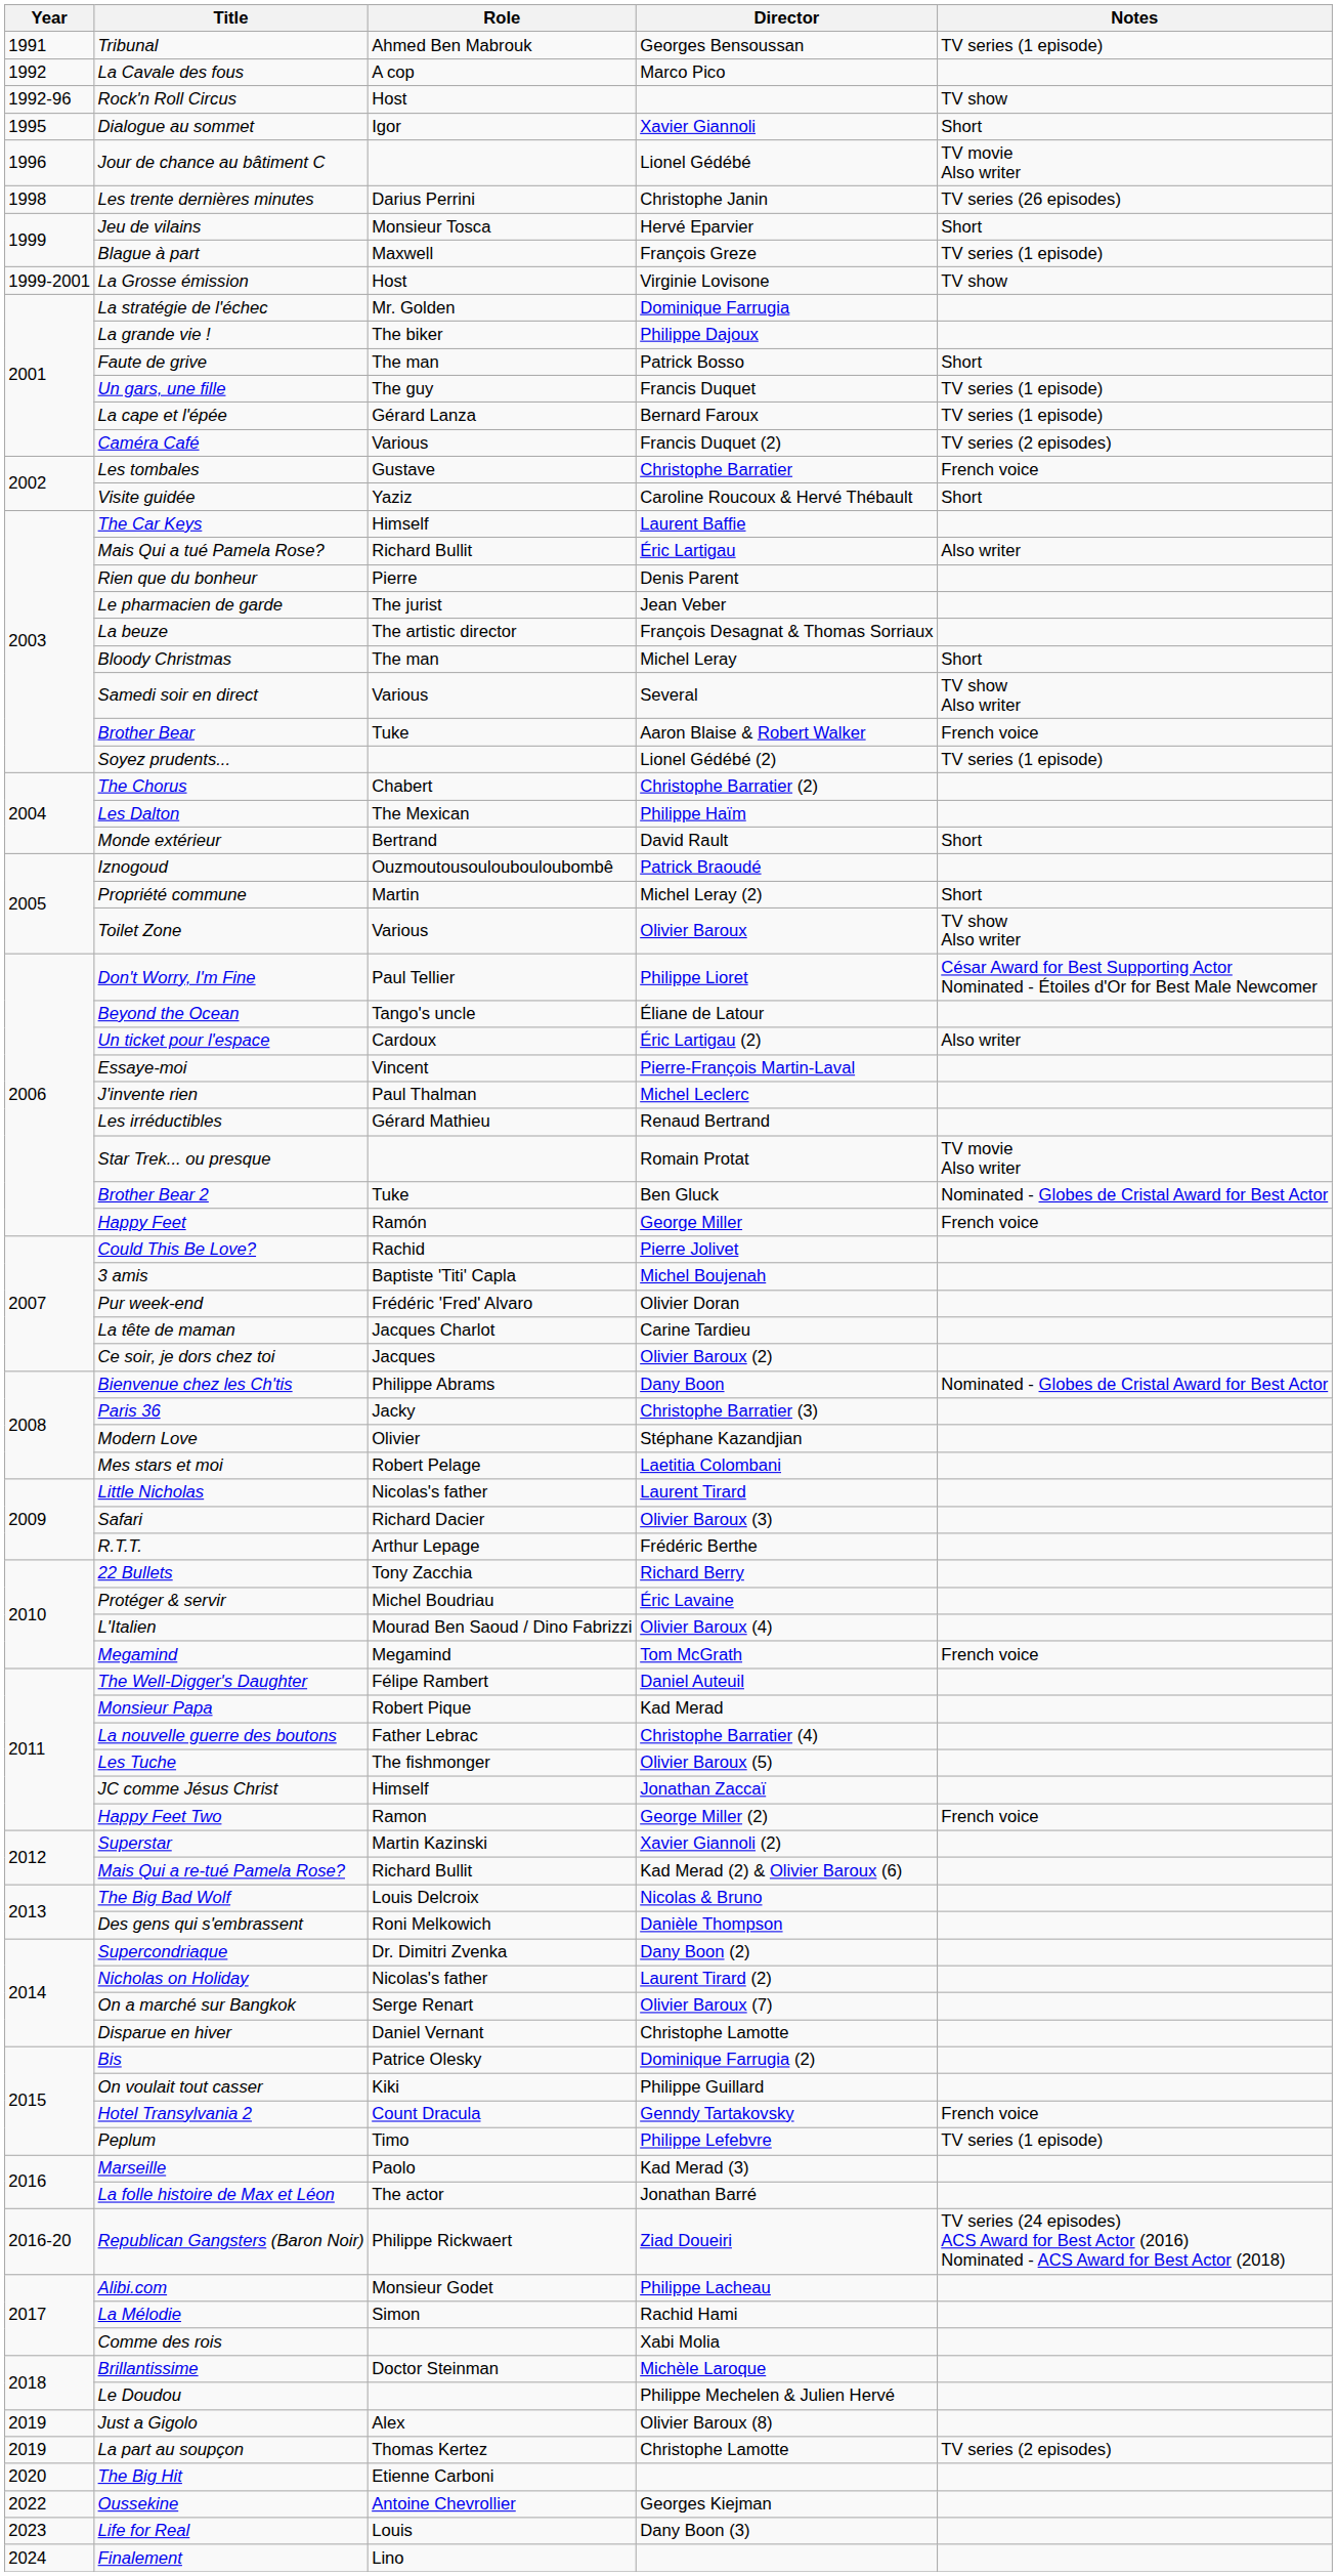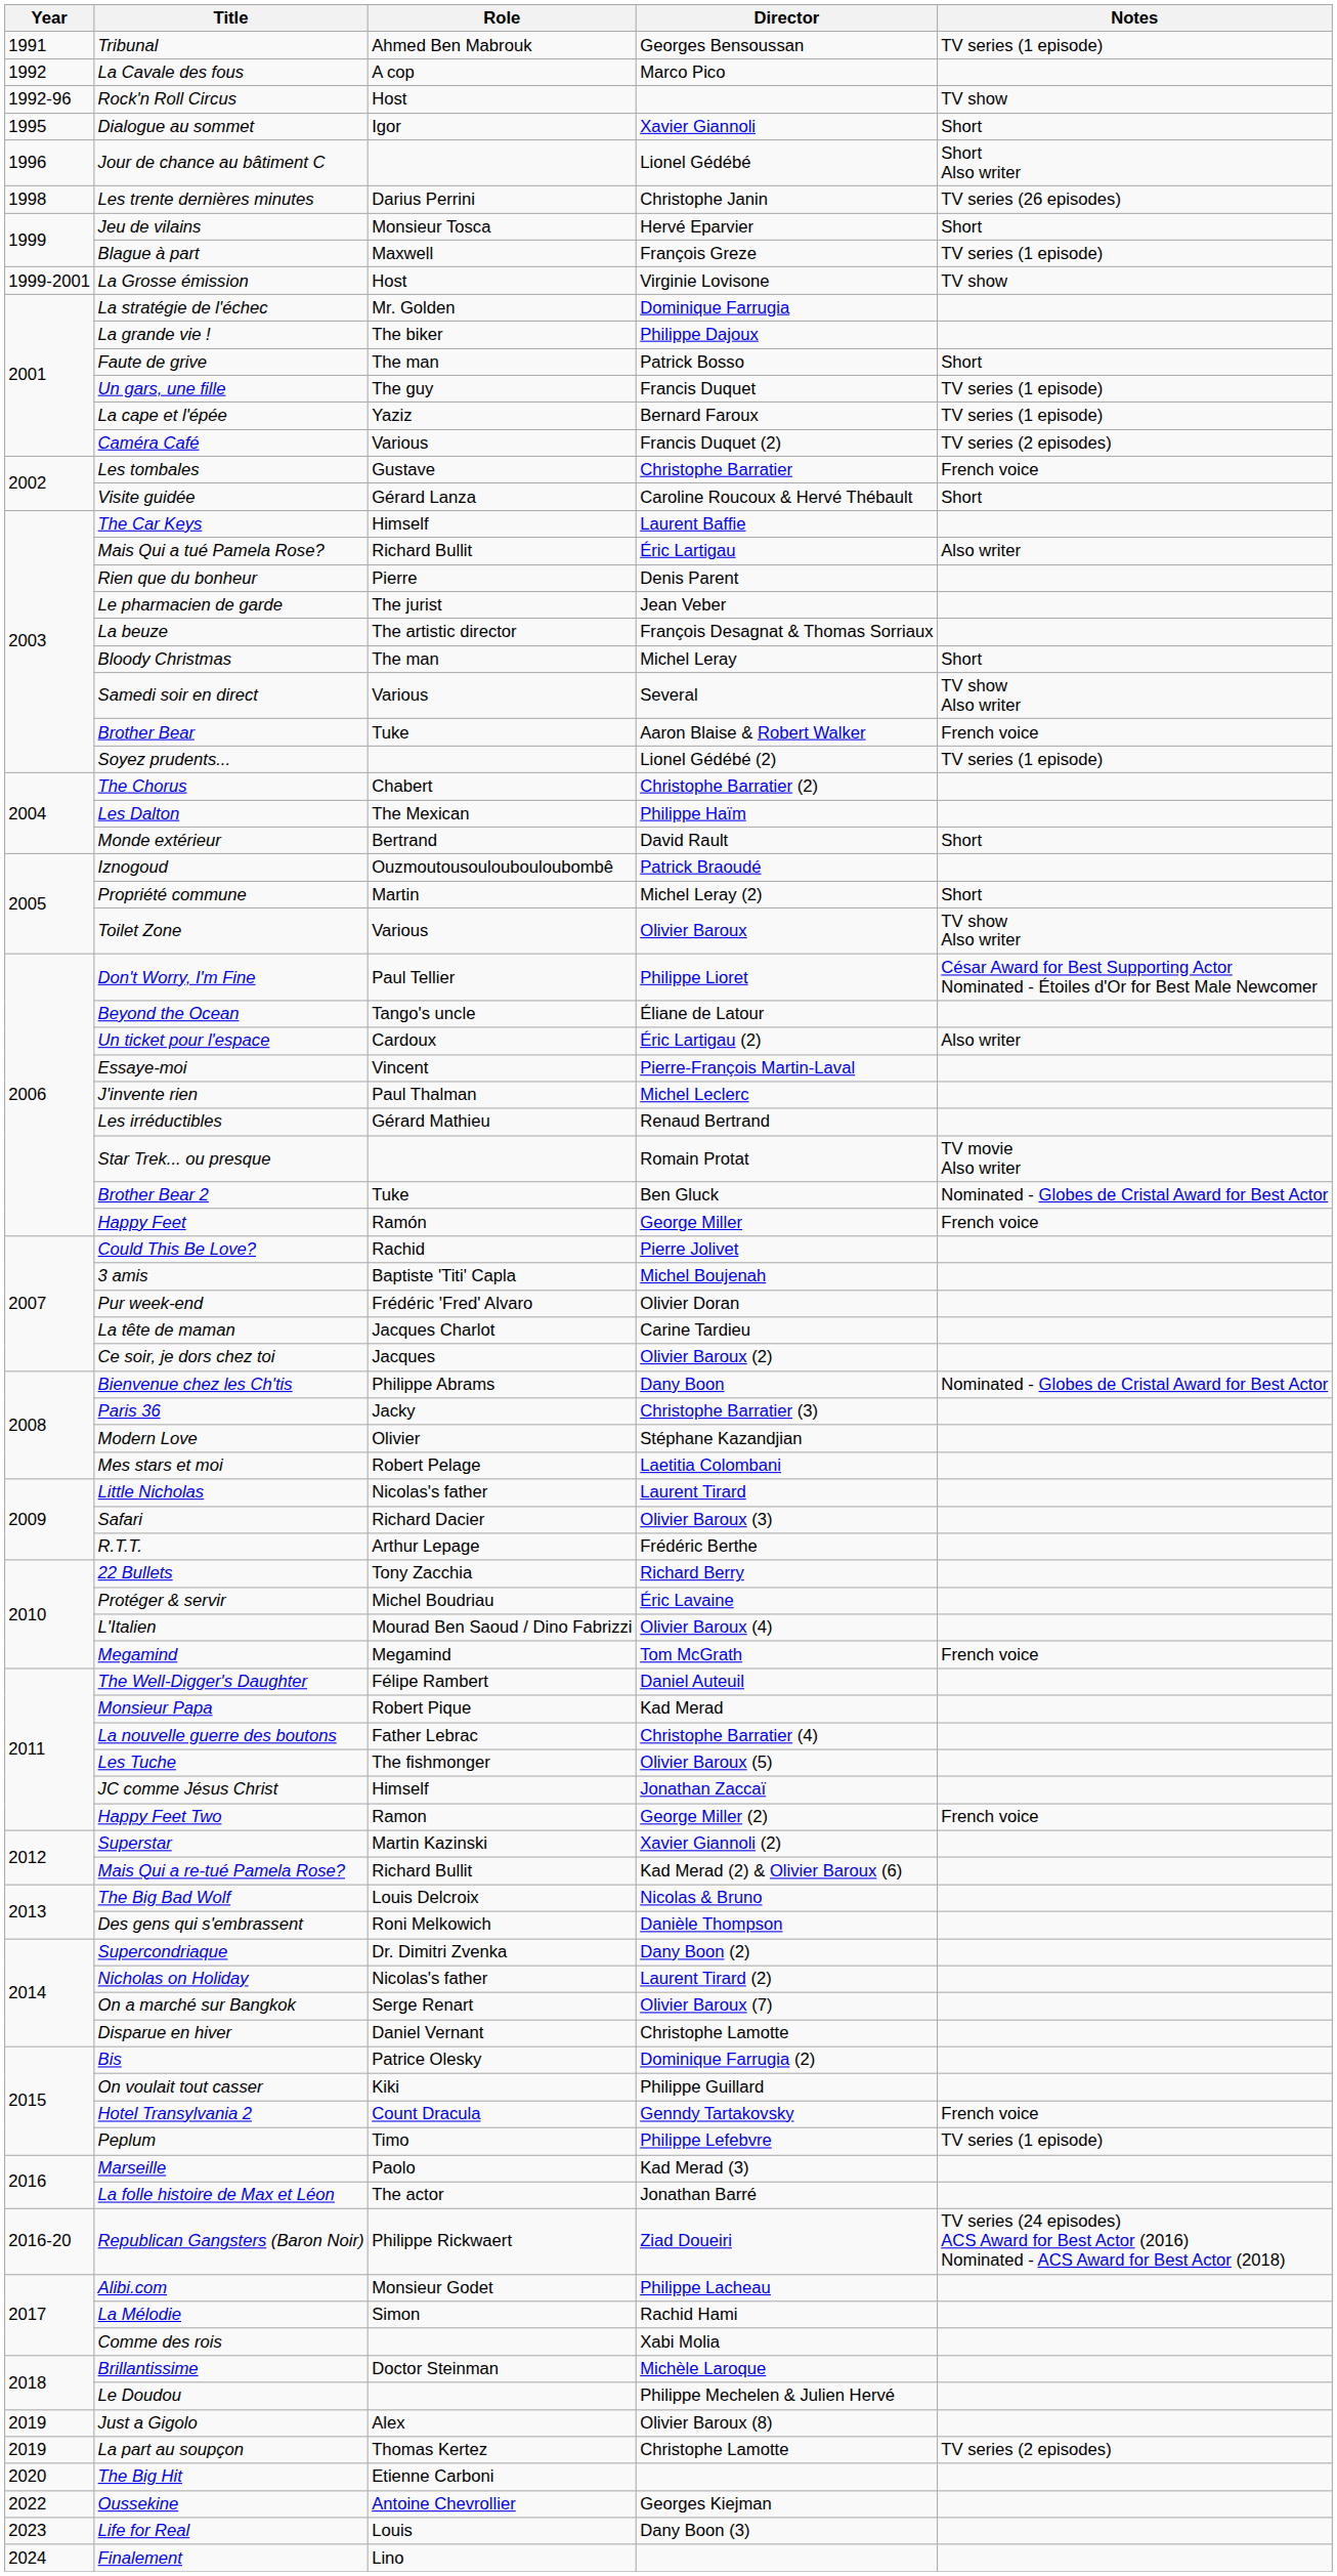Jour de chance au bâtiment C | Notes: TV movie Also writer -> Short Also writer
La cape et l'épée | Role: Gérard Lanza -> Yaziz
Visite guidée | Role: Yaziz -> Gérard Lanza
